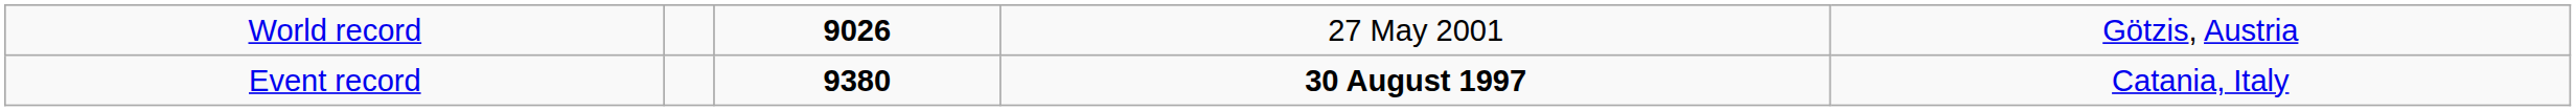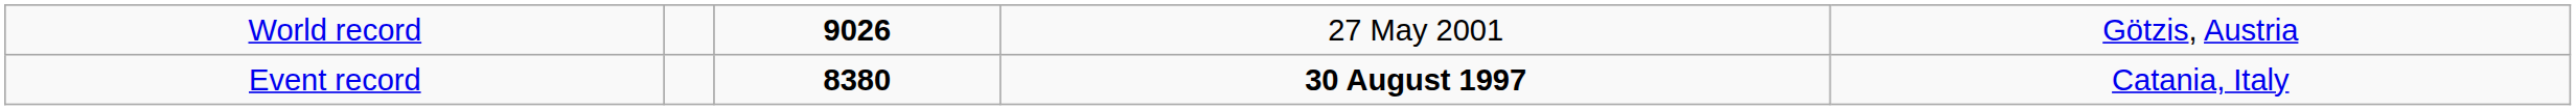Event record | column 3: 9380 -> 8380
